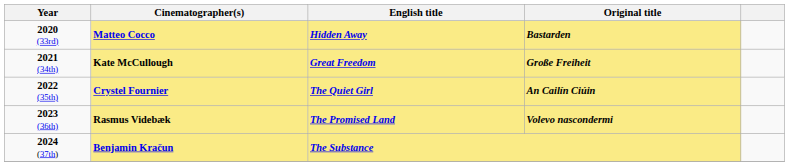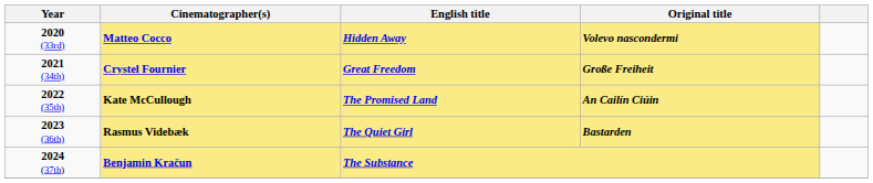2020 (33rd) | Original title: Bastarden -> Volevo nascondermi
2021 (34th) | Cinematographer(s): Kate McCullough -> Crystel Fournier
2022 (35th) | Cinematographer(s): Crystel Fournier -> Kate McCullough
2022 (35th) | English title: The Quiet Girl -> The Promised Land
2023 (36th) | English title: The Promised Land -> The Quiet Girl
2023 (36th) | Original title: Volevo nascondermi -> Bastarden
